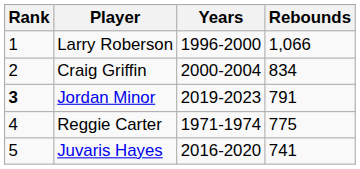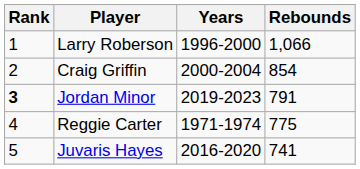Craig Griffin | Rebounds: 834 -> 854
